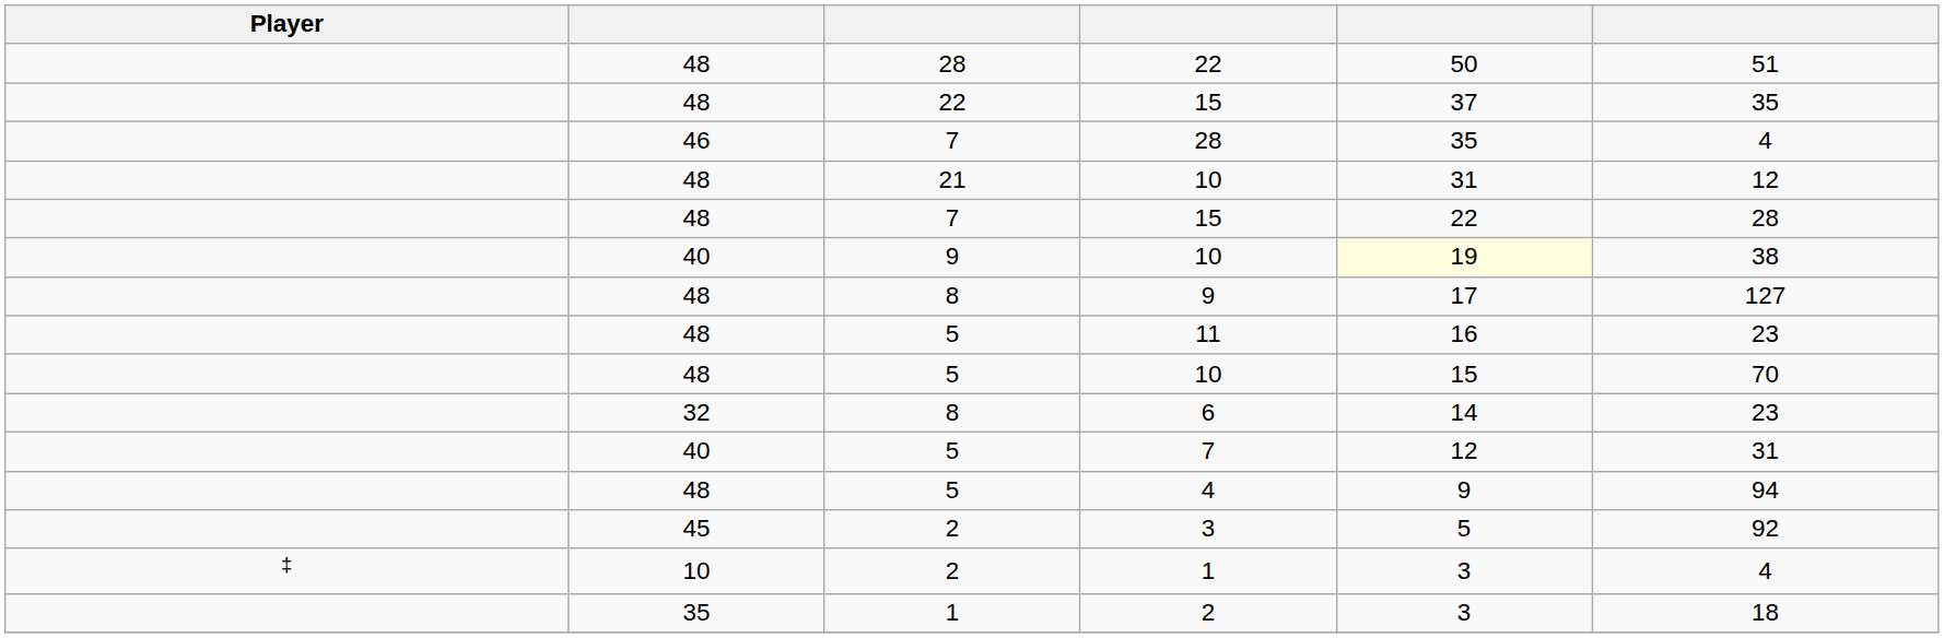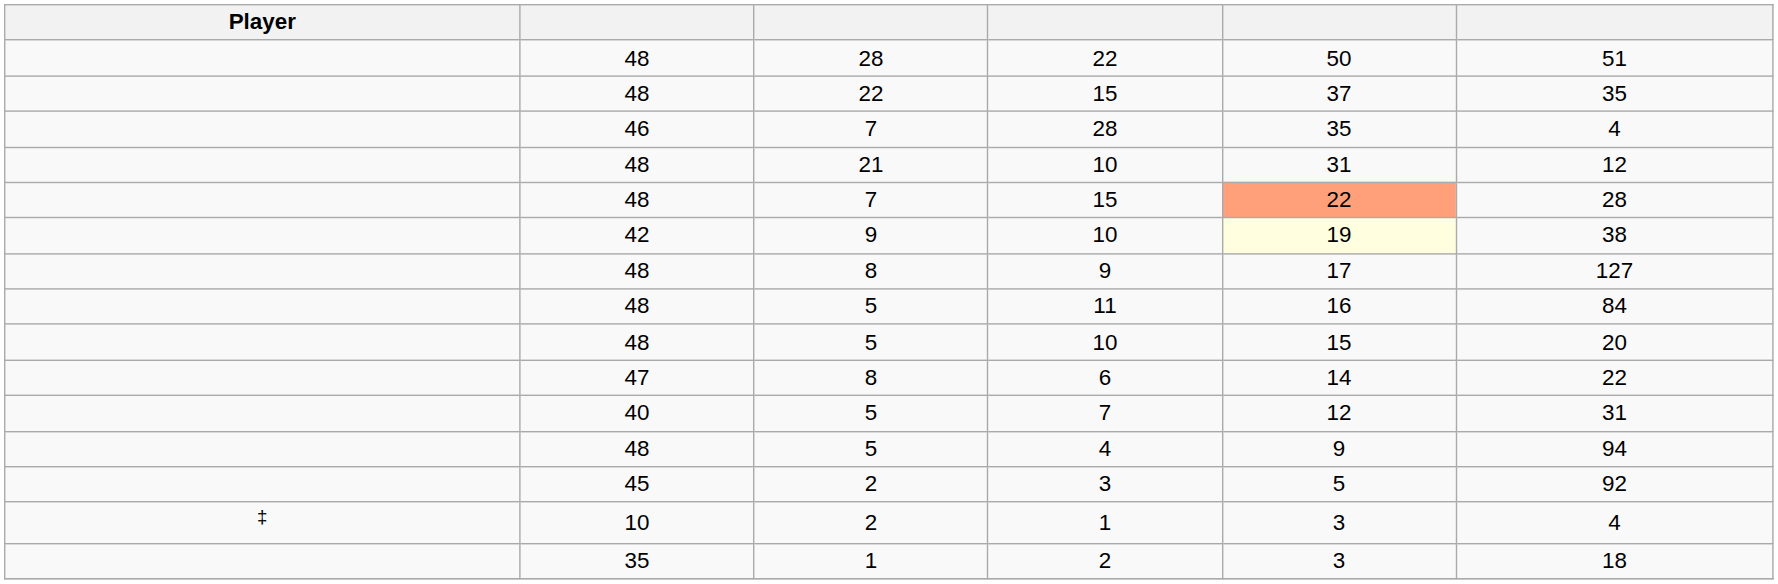7 / 15 | column 5: no background -> lightsalmon background
9 / 10 | column 2: 40 -> 42
11 | column 6: 23 -> 84
5 / 10 | column 6: 70 -> 20
6 | column 2: 32 -> 47
6 | column 6: 23 -> 22
